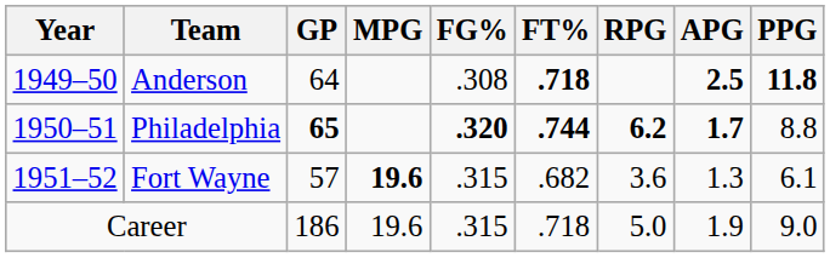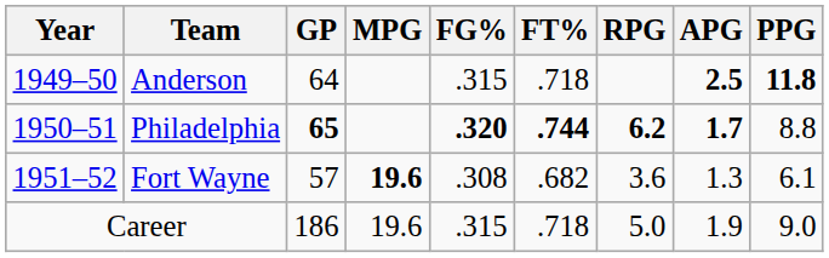Anderson | FG%: .308 -> .315
Anderson | FT%: bold -> normal
Fort Wayne | FG%: .315 -> .308
